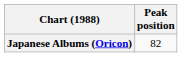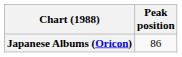Japanese Albums (Oricon) | Peak position: 82 -> 86
